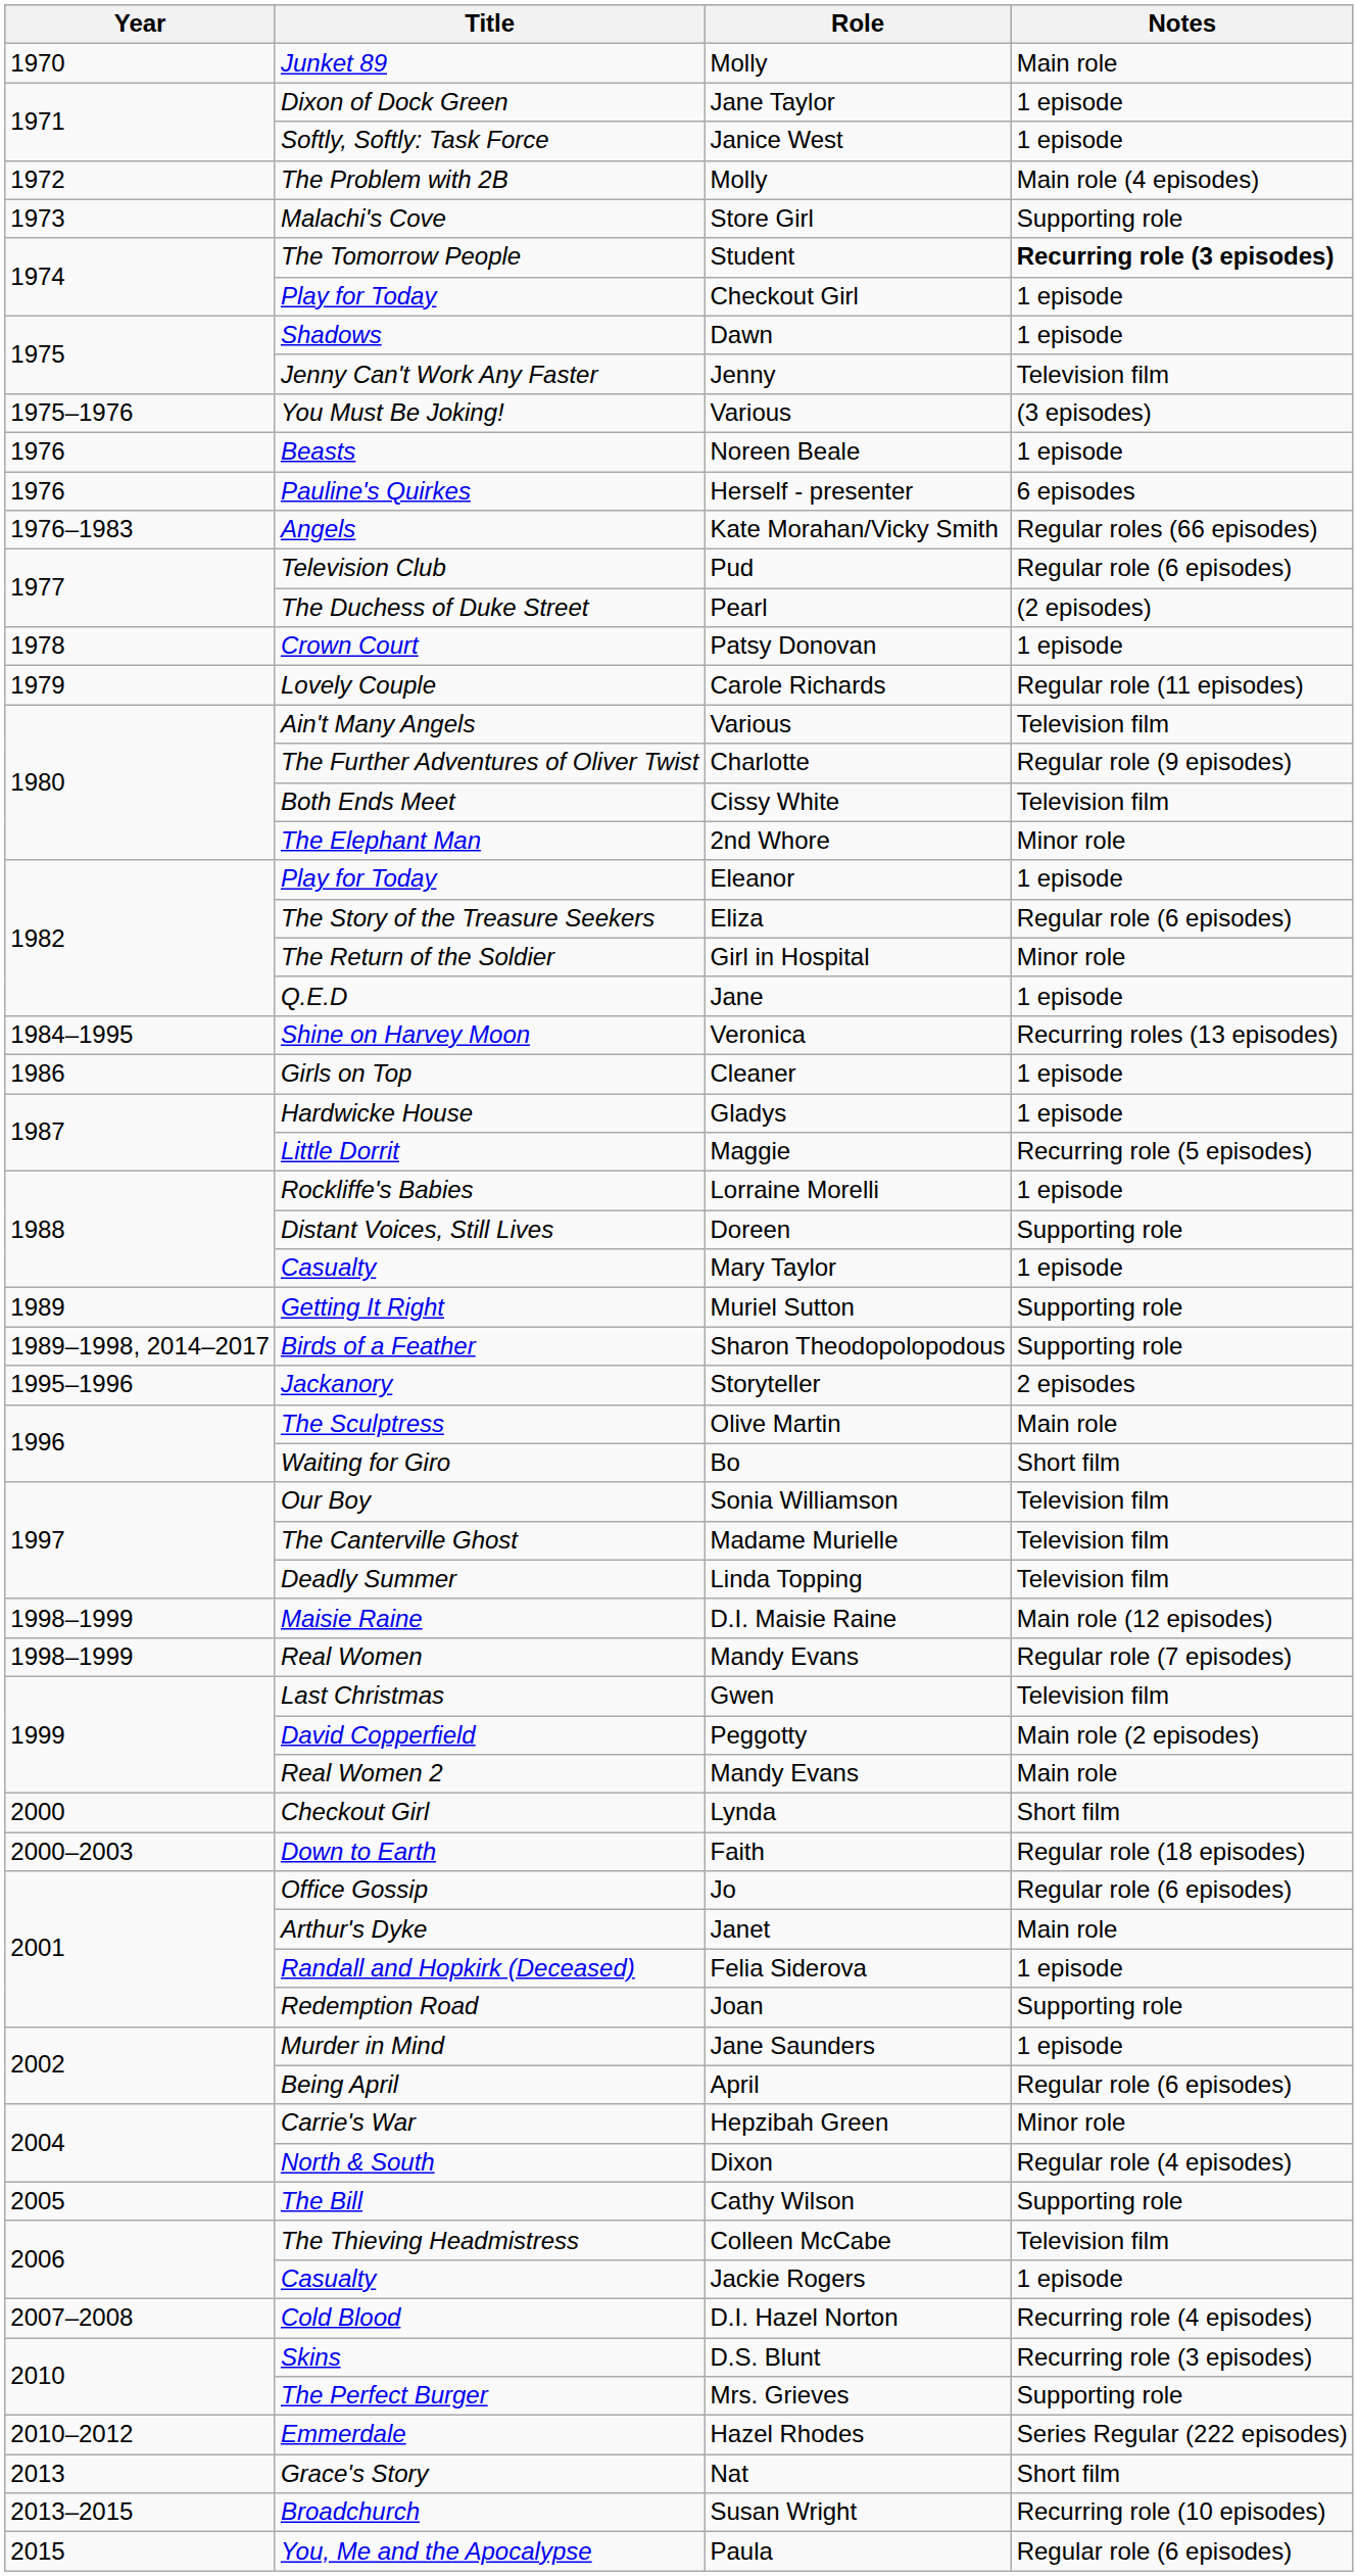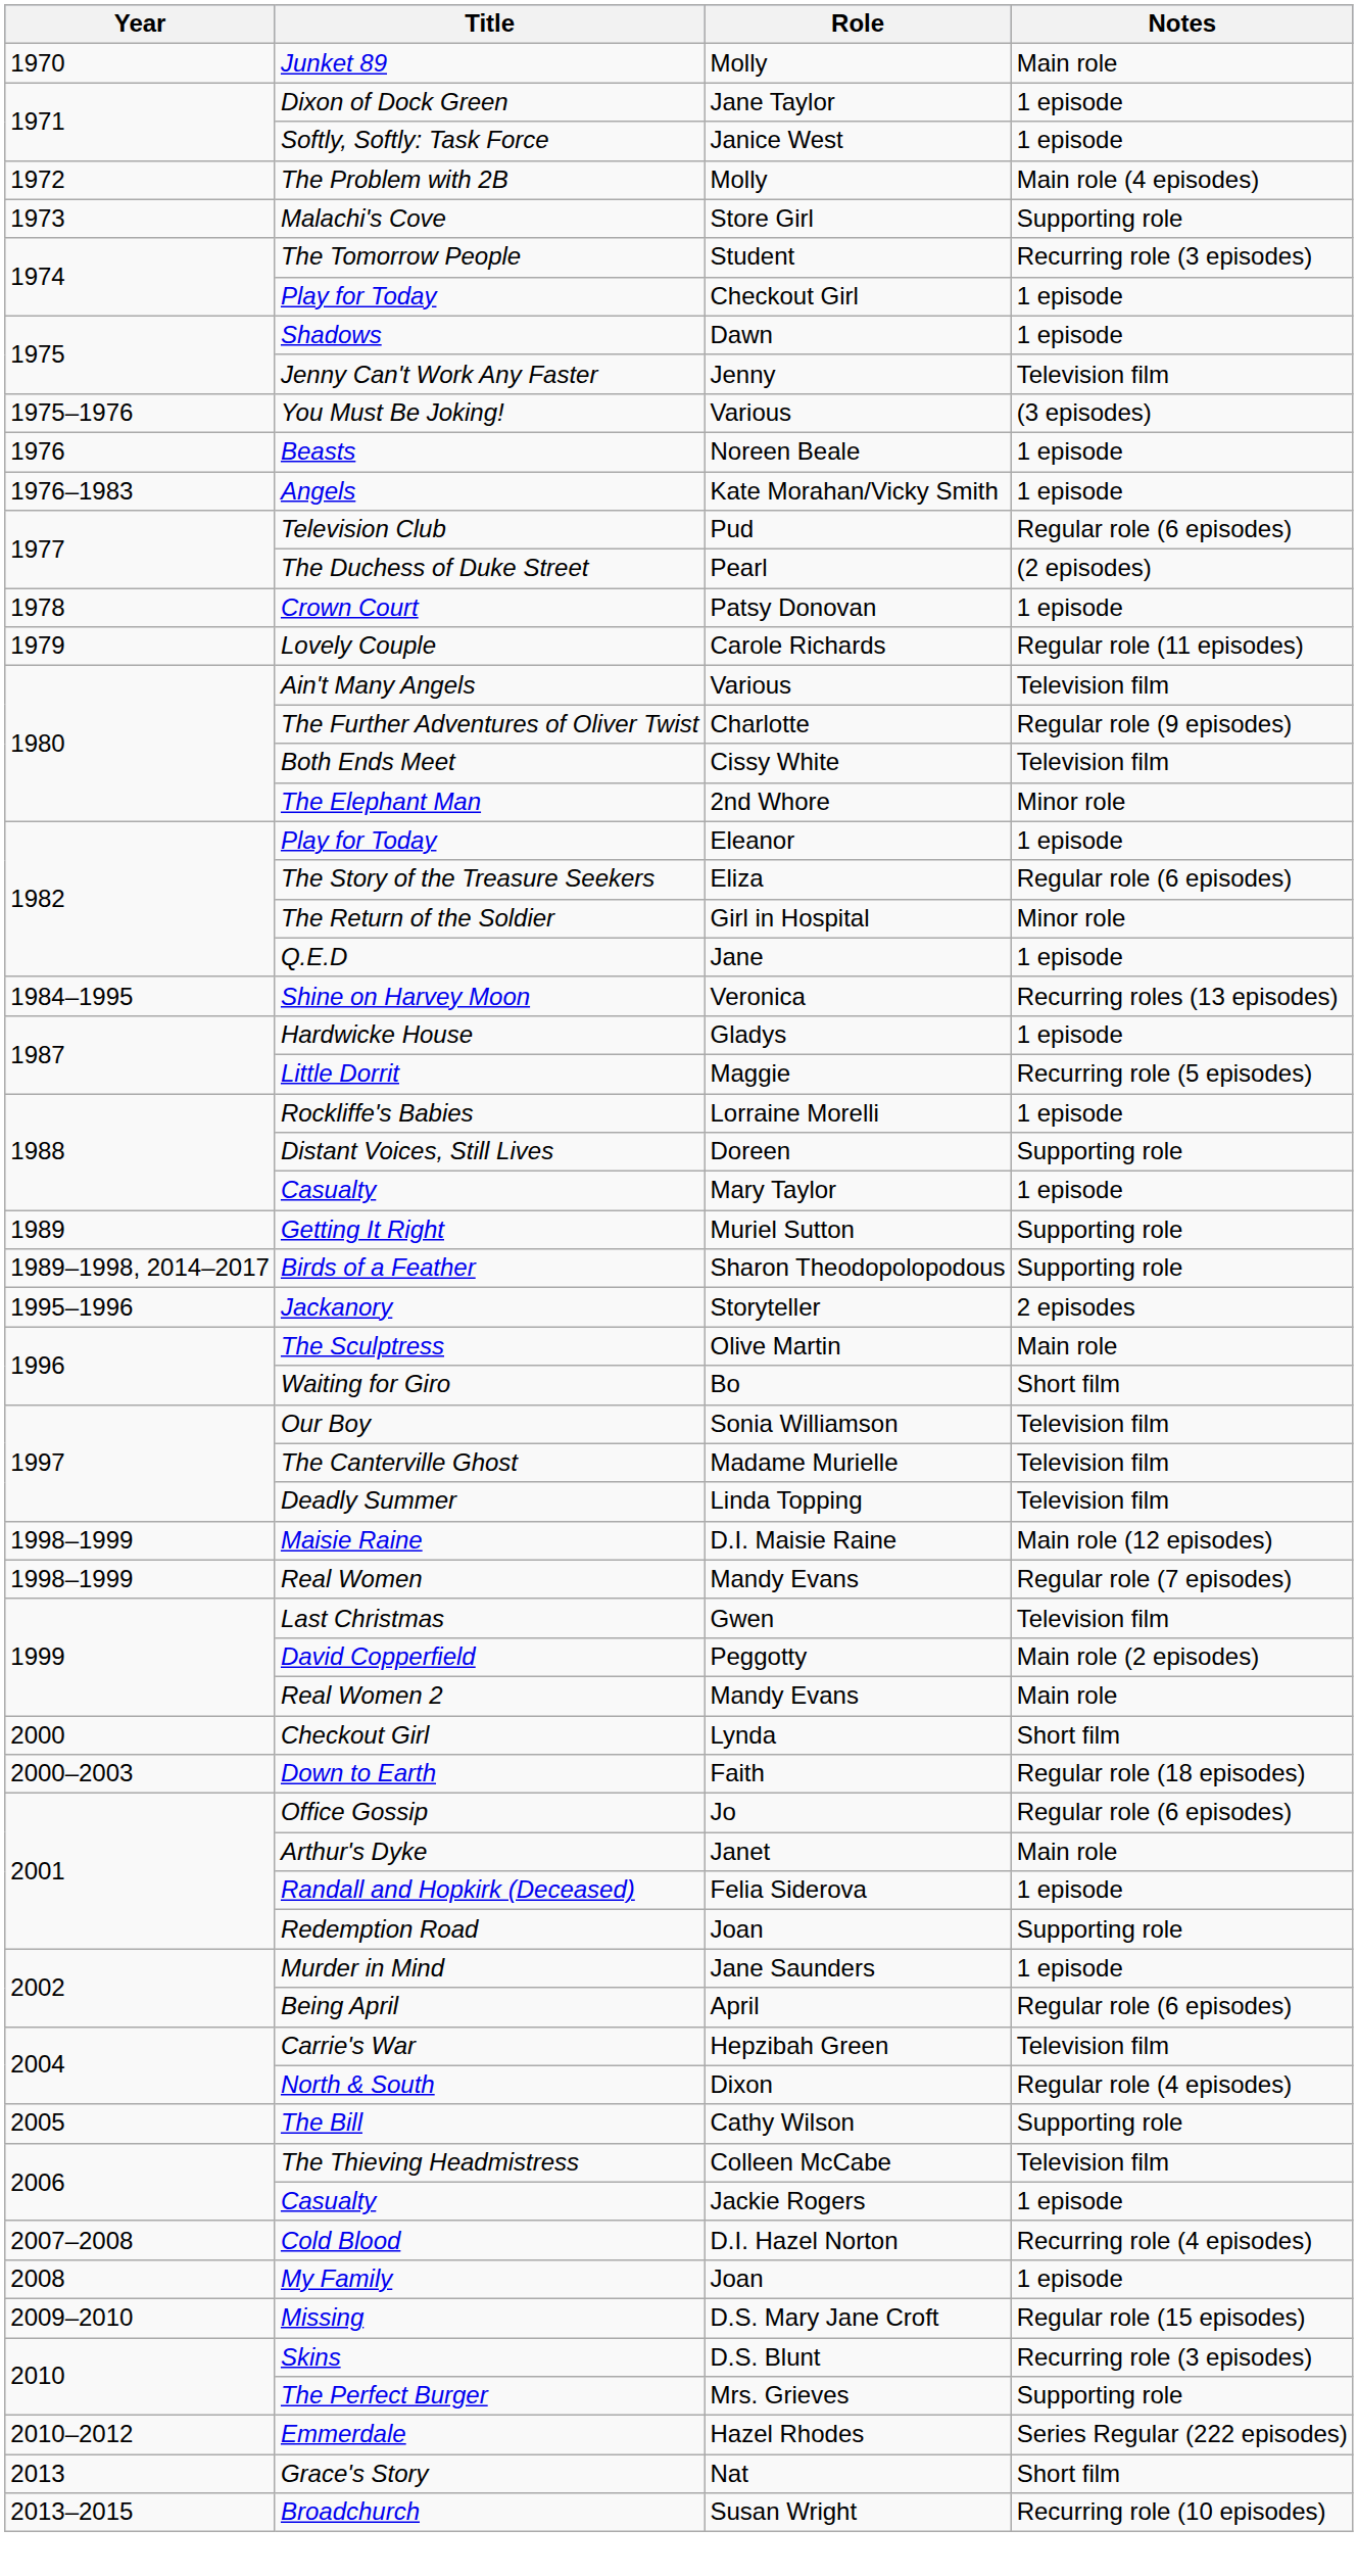The Tomorrow People | Notes: bold -> normal
- row: 1976 | Pauline's Quirkes | Herself - presenter | 6 episodes
Angels | Notes: Regular roles (66 episodes) -> 1 episode
- row: 1986 | Girls on Top | Cleaner | 1 episode
Carrie's War | Notes: Minor role -> Television film
+ row: 2008 | My Family | Joan | 1 episode
+ row: 2009–2010 | Missing | D.S. Mary Jane Croft | Regular role (15 episodes)
- row: 2015 | You, Me and the Apocalypse | Paula | Regular role (6 episodes)
